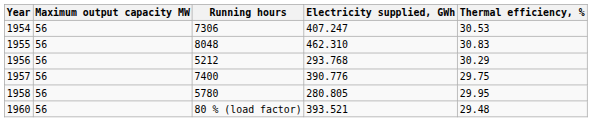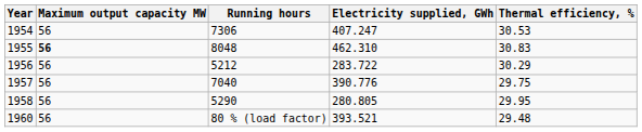1955 | Maximum output capacity MW: normal -> bold
1956 | Electricity supplied, GWh: 293.768 -> 283.722
1957 | Running hours: 7400 -> 7040
1958 | Running hours: 5780 -> 5290
